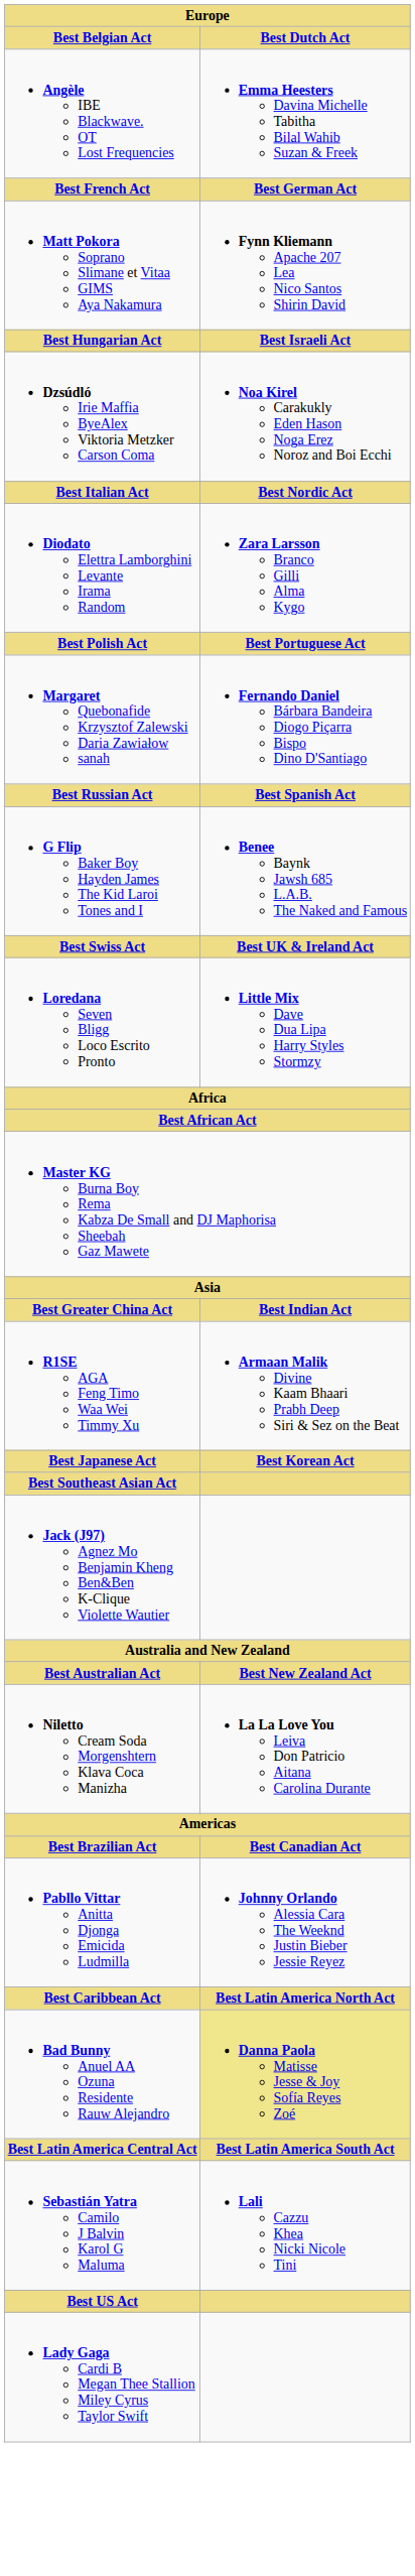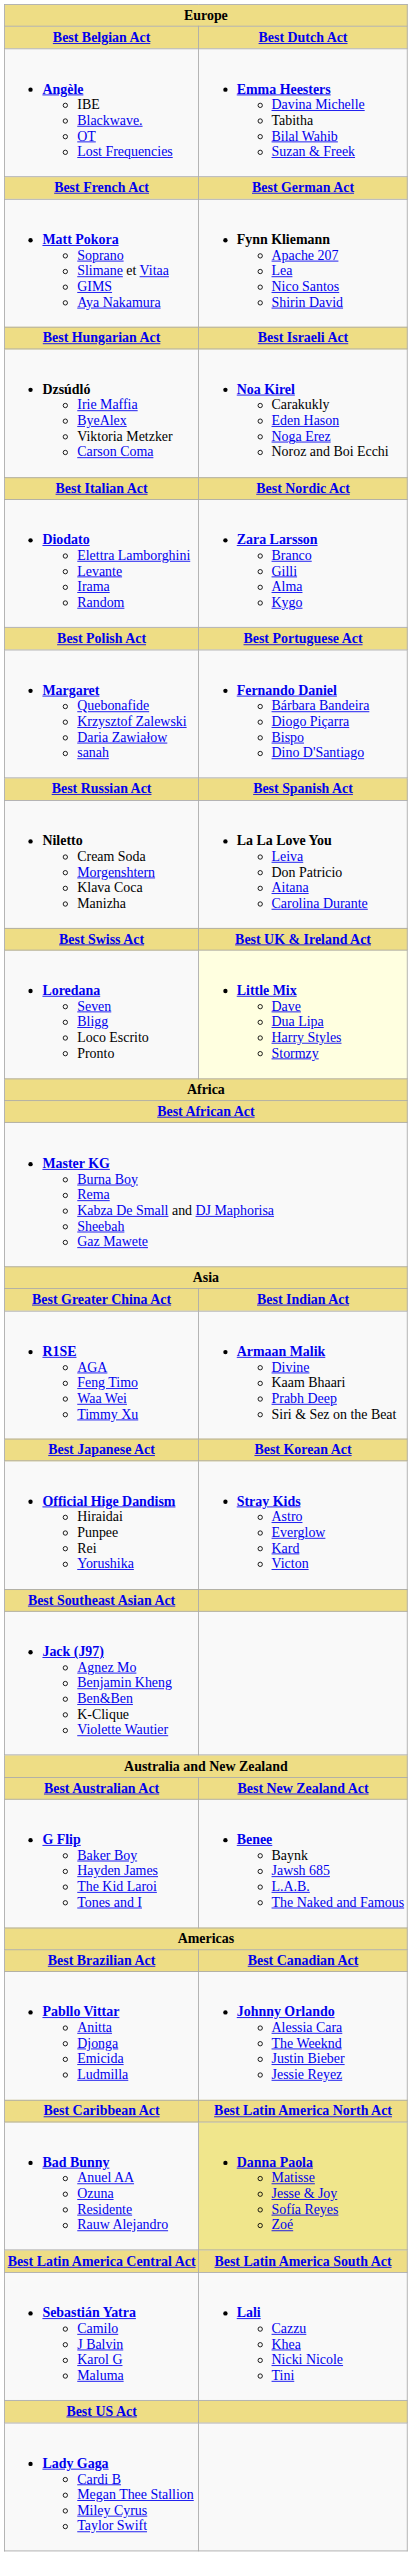rows swapped: Niletto Cream Soda Morgenshtern Klava Coca Manizha <-> G Flip Baker Boy Hayden James The Kid Laroi Tones and I
Loredana Seven Bligg Loco Escrito Pronto | Best Dutch Act: no background -> lightyellow background
+ row: Official Hige Dandism Hiraidai Punpee Rei Yorushika | Stray Kids Astro Everglow Kard Victon
